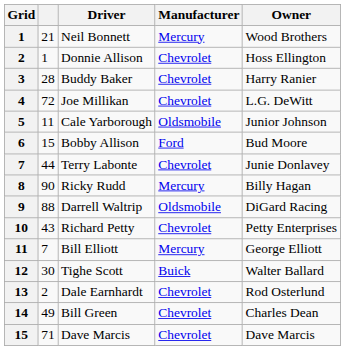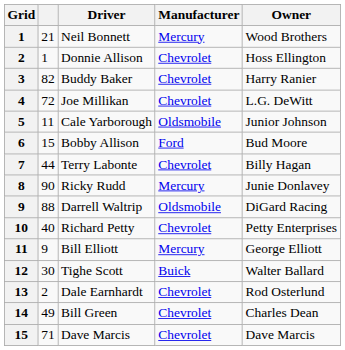Buddy Baker | column 2: 28 -> 82
Terry Labonte | Owner: Junie Donlavey -> Billy Hagan
Ricky Rudd | Owner: Billy Hagan -> Junie Donlavey
Richard Petty | column 2: 43 -> 40
Bill Elliott | column 2: 7 -> 9
